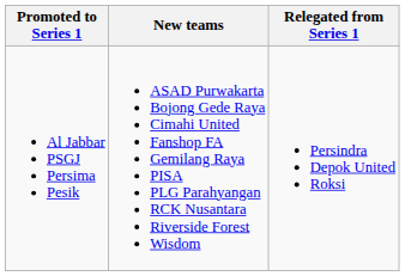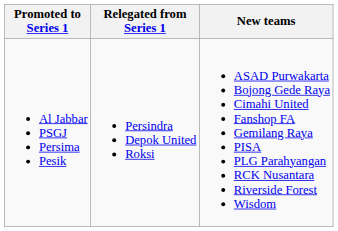columns swapped: Relegated from Series 1 <-> New teams
